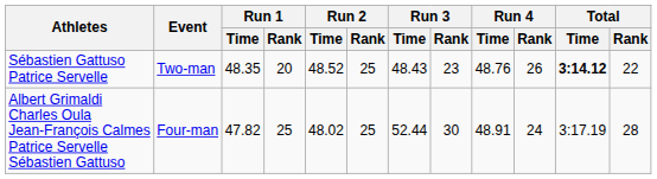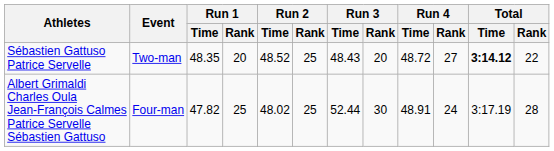Sébastien Gattuso Patrice Servelle | Run 3 / Rank: 23 -> 20
Sébastien Gattuso Patrice Servelle | Run 4 / Time: 48.76 -> 48.72
Sébastien Gattuso Patrice Servelle | Run 4 / Rank: 26 -> 27
